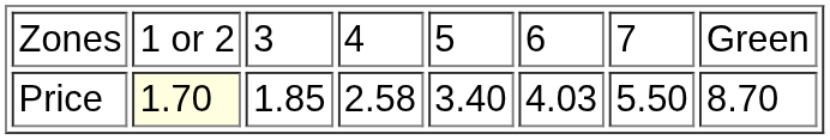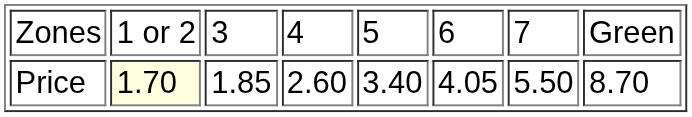Price | column 4: 2.58 -> 2.60
Price | column 6: 4.03 -> 4.05
